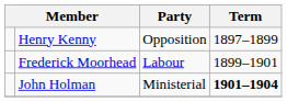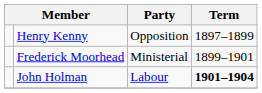Frederick Moorhead | Party: Labour -> Ministerial
John Holman | Party: Ministerial -> Labour
